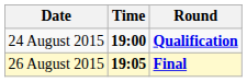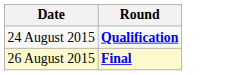- column: Time | 19:00 | 19:05
